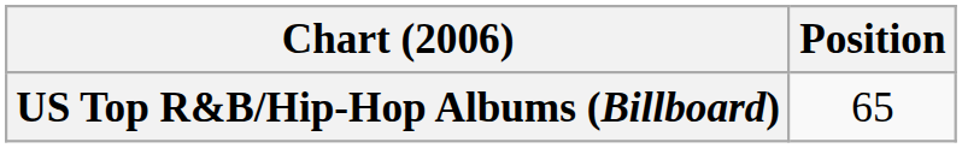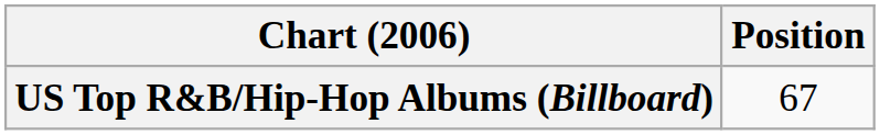US Top R&B/Hip-Hop Albums (Billboard) | Position: 65 -> 67
